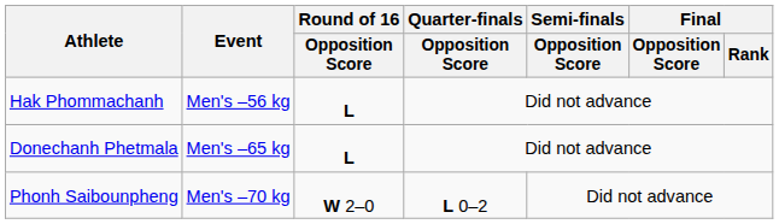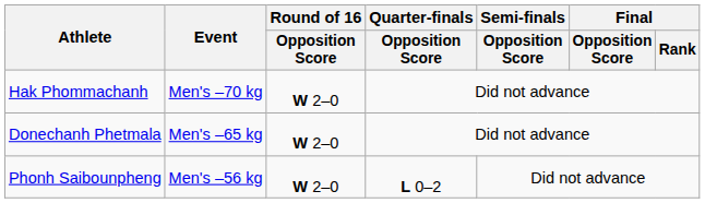Hak Phommachanh | Event: Men's –56 kg -> Men's –70 kg
Hak Phommachanh | Round of 16 / Opposition Score: L -> W 2–0
Donechanh Phetmala | Round of 16 / Opposition Score: L -> W 2–0
Phonh Saibounpheng | Event: Men's –70 kg -> Men's –56 kg
